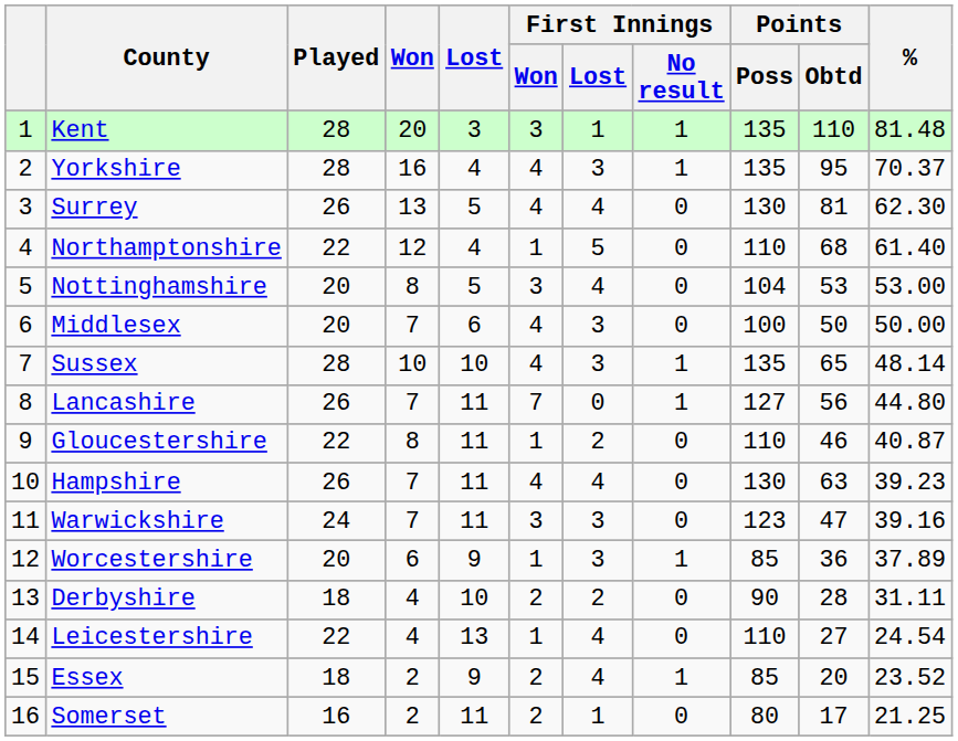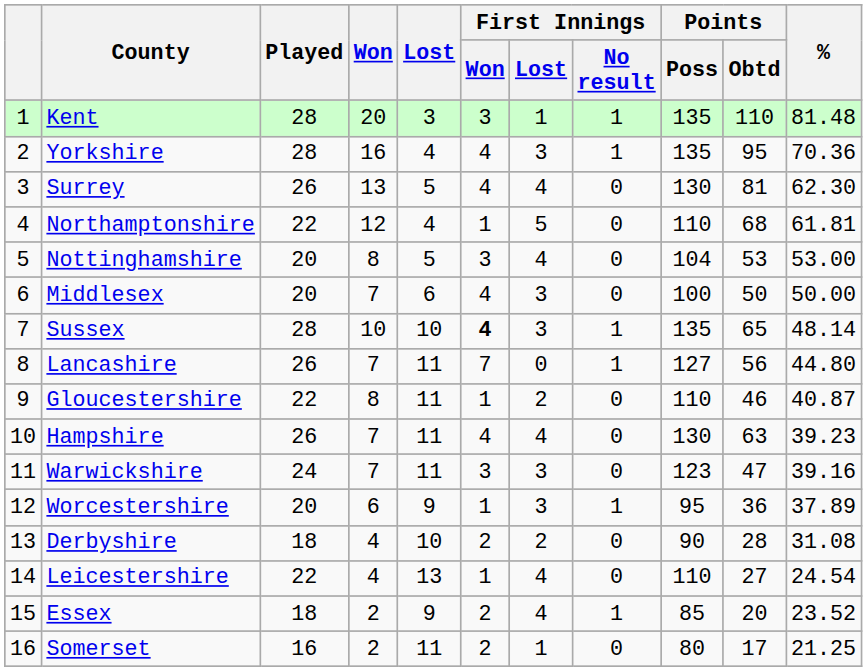Yorkshire | %: 70.37 -> 70.36
Northamptonshire | %: 61.40 -> 61.81
Sussex | First Innings / Won: normal -> bold
Worcestershire | Points / Poss: 85 -> 95
Derbyshire | %: 31.11 -> 31.08
